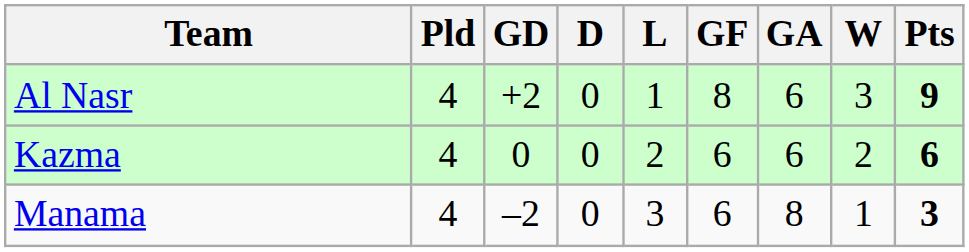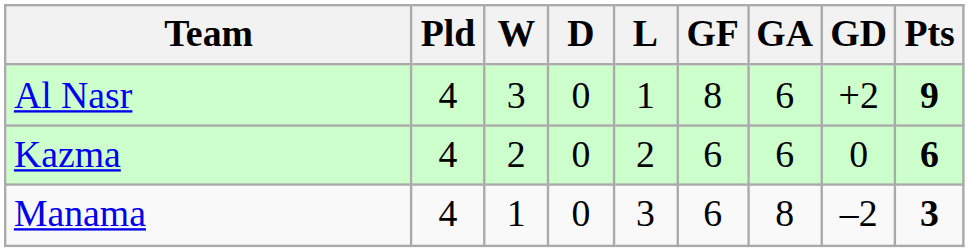columns swapped: W <-> GD
